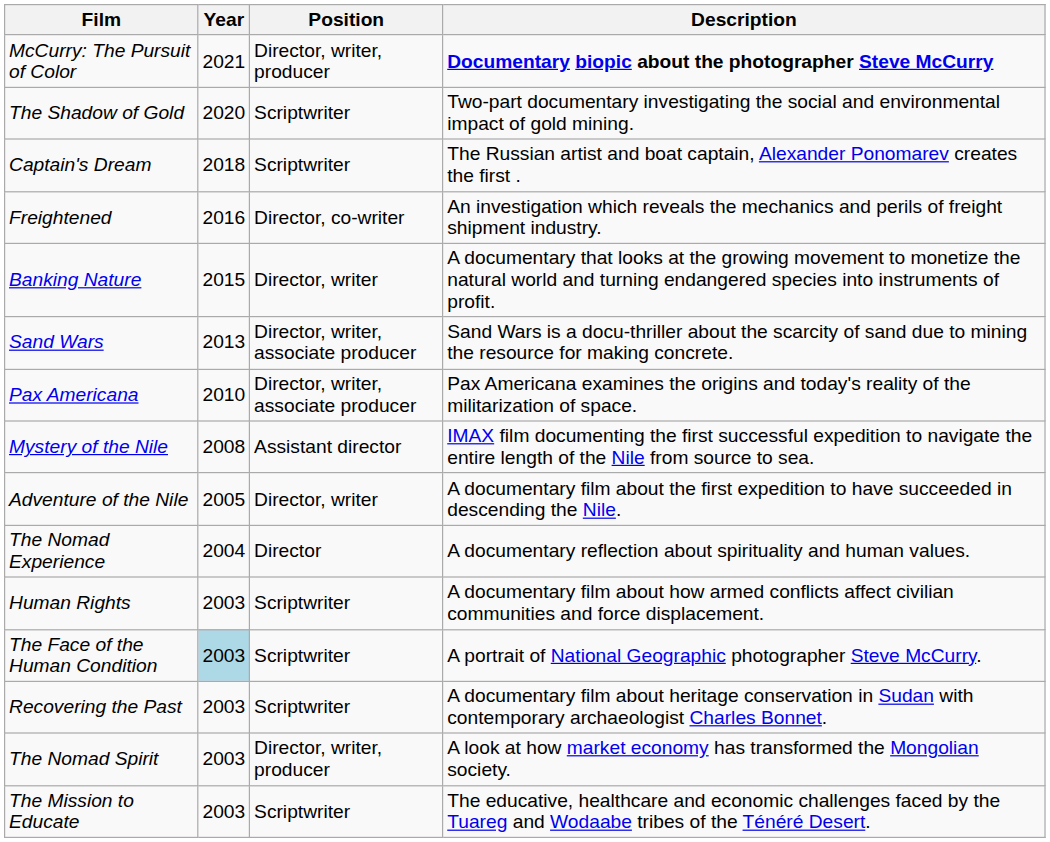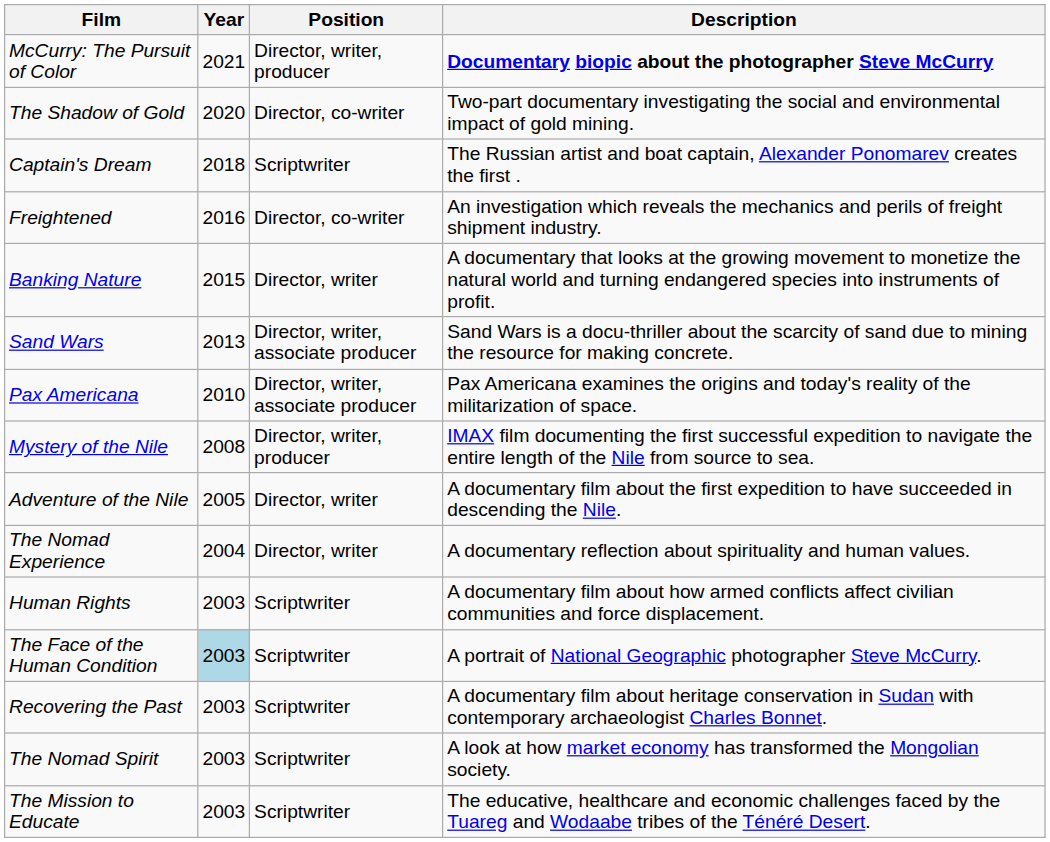The Shadow of Gold | Position: Scriptwriter -> Director, co-writer
Mystery of the Nile | Position: Assistant director -> Director, writer, producer
The Nomad Experience | Position: Director -> Director, writer
The Nomad Spirit | Position: Director, writer, producer -> Scriptwriter
